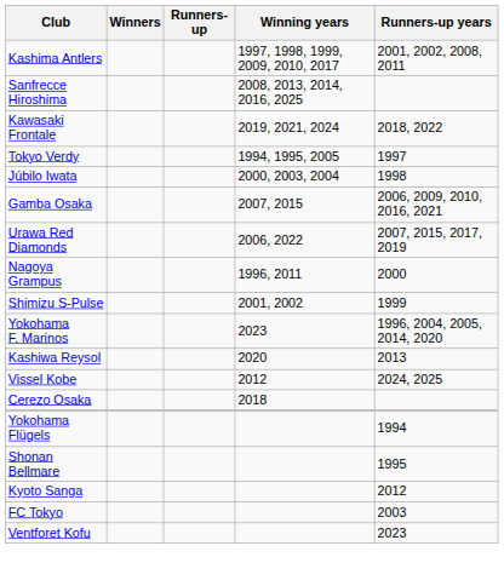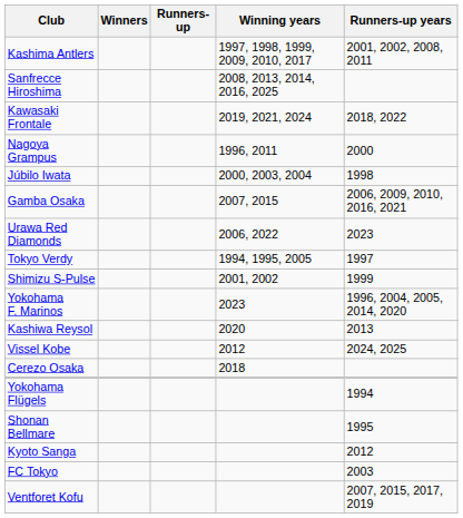rows swapped: Tokyo Verdy <-> Nagoya Grampus
Urawa Red Diamonds | Runners-up years: 2007, 2015, 2017, 2019 -> 2023
Ventforet Kofu | Runners-up years: 2023 -> 2007, 2015, 2017, 2019
